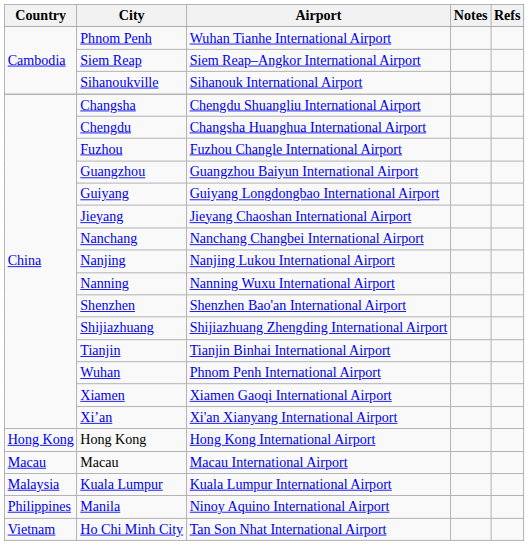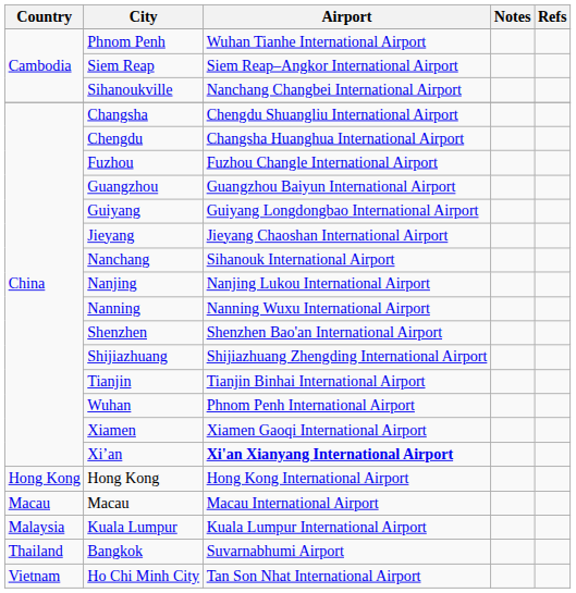Sihanoukville | Airport: Sihanouk International Airport -> Nanchang Changbei International Airport
Nanchang | Airport: Nanchang Changbei International Airport -> Sihanouk International Airport
Xi’an | Airport: normal -> bold
- row: Philippines | Manila | Ninoy Aquino International Airport
+ row: Thailand | Bangkok | Suvarnabhumi Airport
